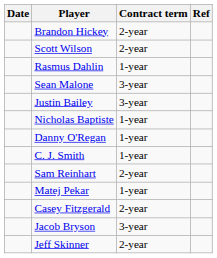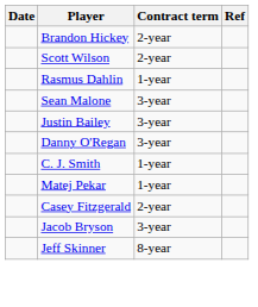- row: Nicholas Baptiste | 1-year
Danny O'Regan | Contract term: 1-year -> 3-year
- row: Sam Reinhart | 2-year
Jeff Skinner | Contract term: 2-year -> 8-year
